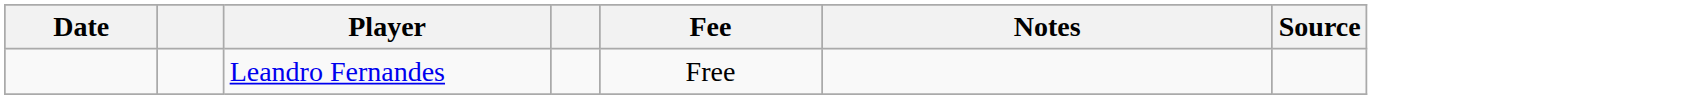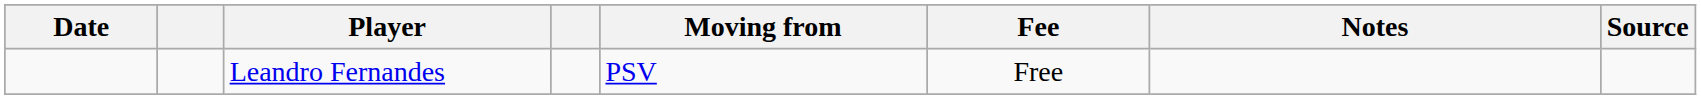+ column: Moving from | PSV
